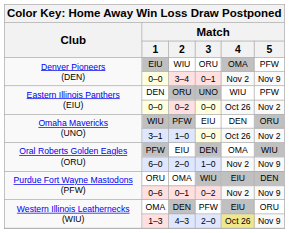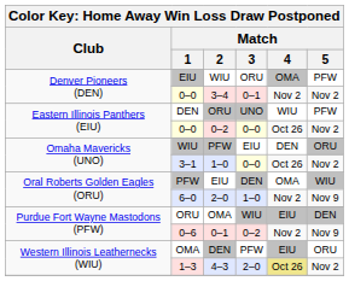3–4 | Match / 5: Nov 9 -> Nov 2
4–3 | Match / 5: Nov 9 -> Nov 2
